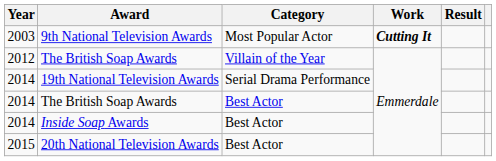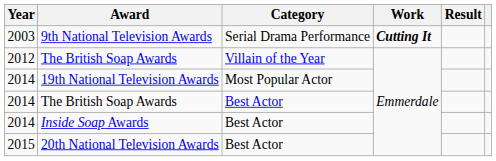9th National Television Awards | Category: Most Popular Actor -> Serial Drama Performance
19th National Television Awards | Category: Serial Drama Performance -> Most Popular Actor
